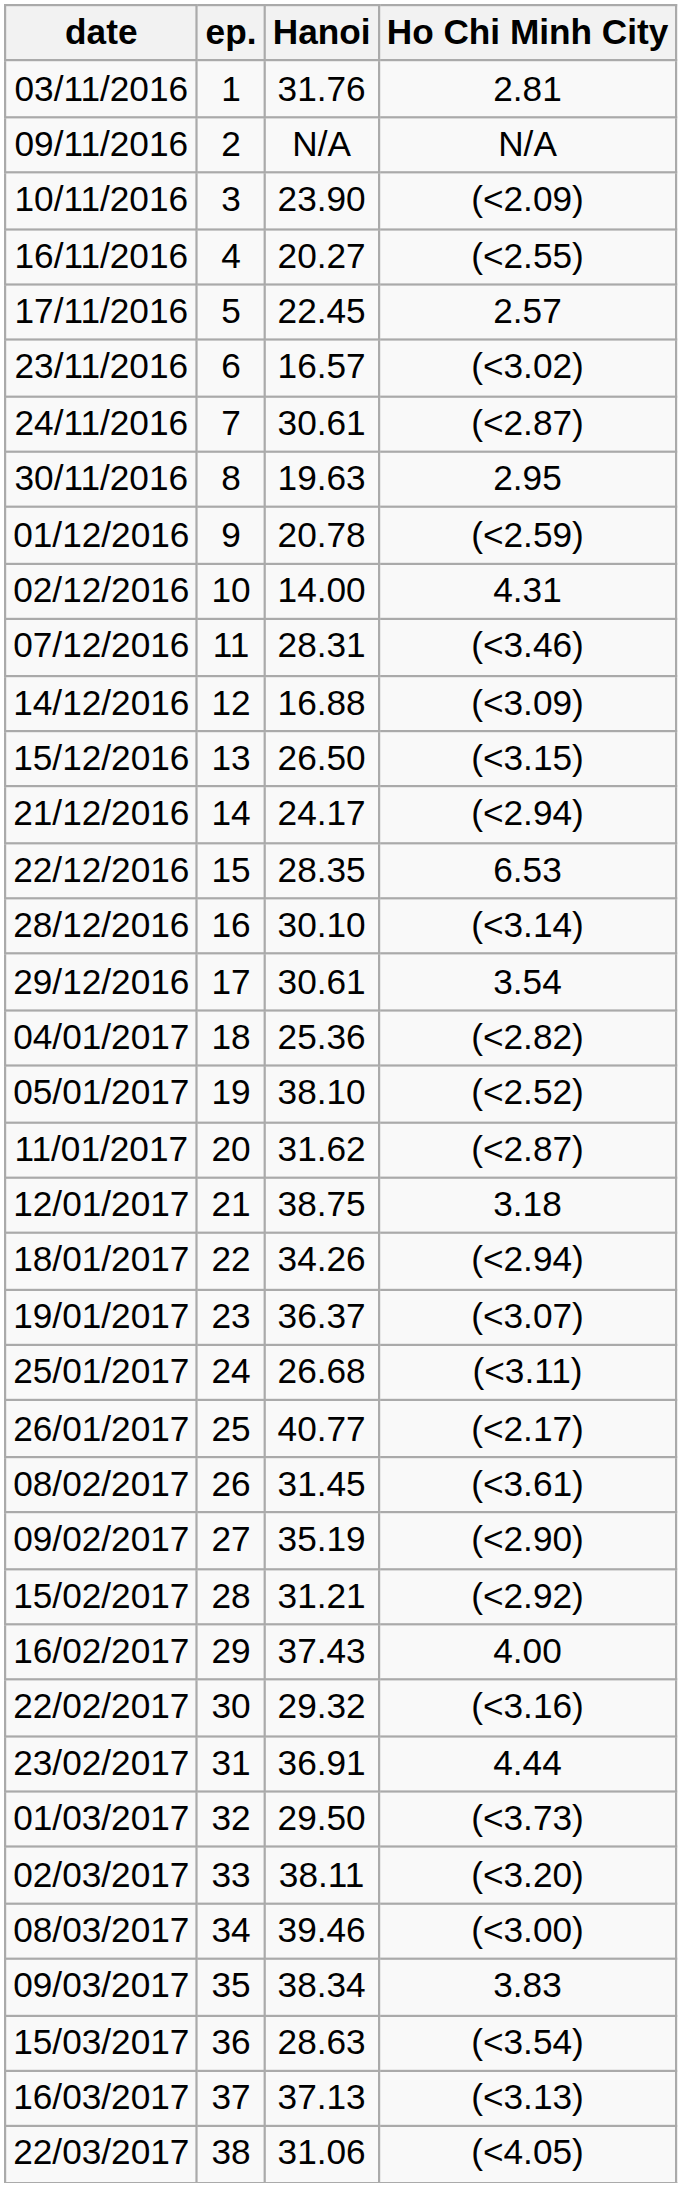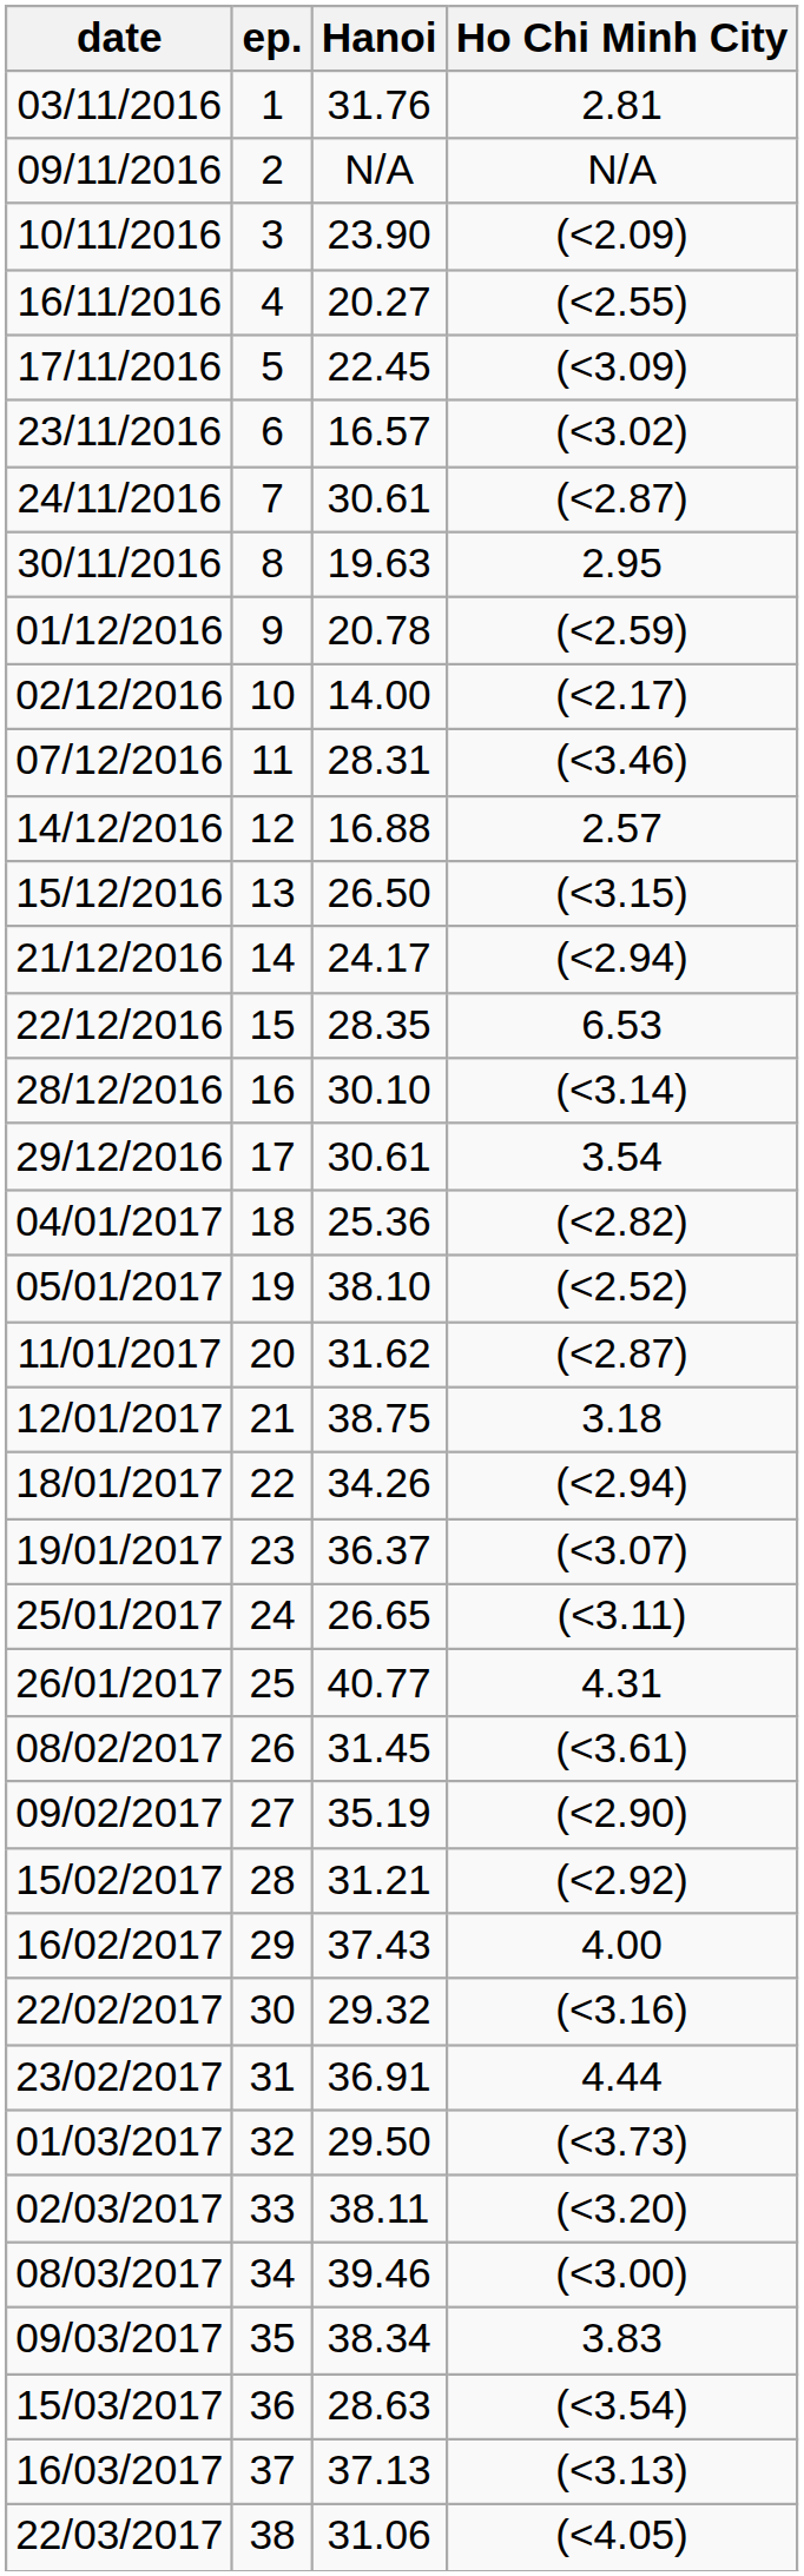17/11/2016 | Ho Chi Minh City: 2.57 -> (<3.09)
02/12/2016 | Ho Chi Minh City: 4.31 -> (<2.17)
14/12/2016 | Ho Chi Minh City: (<3.09) -> 2.57
25/01/2017 | Hanoi: 26.68 -> 26.65
26/01/2017 | Ho Chi Minh City: (<2.17) -> 4.31
